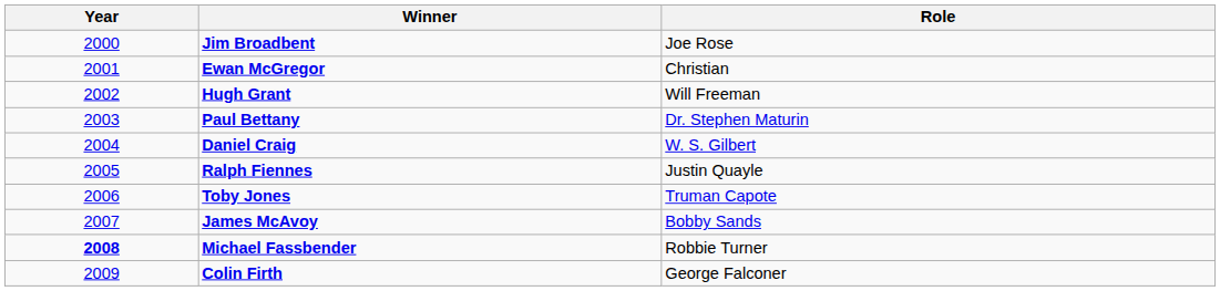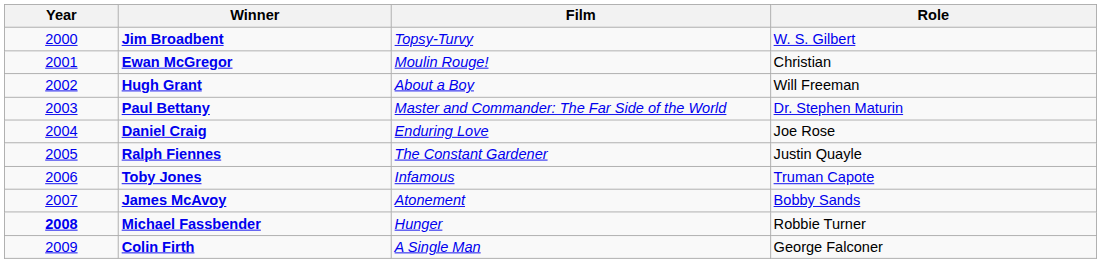+ column: Film | Topsy-Turvy | Moulin Rouge! | About a Boy | Master and Commander: The Far Side of the World | Enduring Love | The Constant Gardener | Infamous | Atonement | Hunger | A Single Man
Jim Broadbent | Role: Joe Rose -> W. S. Gilbert
Daniel Craig | Role: W. S. Gilbert -> Joe Rose
